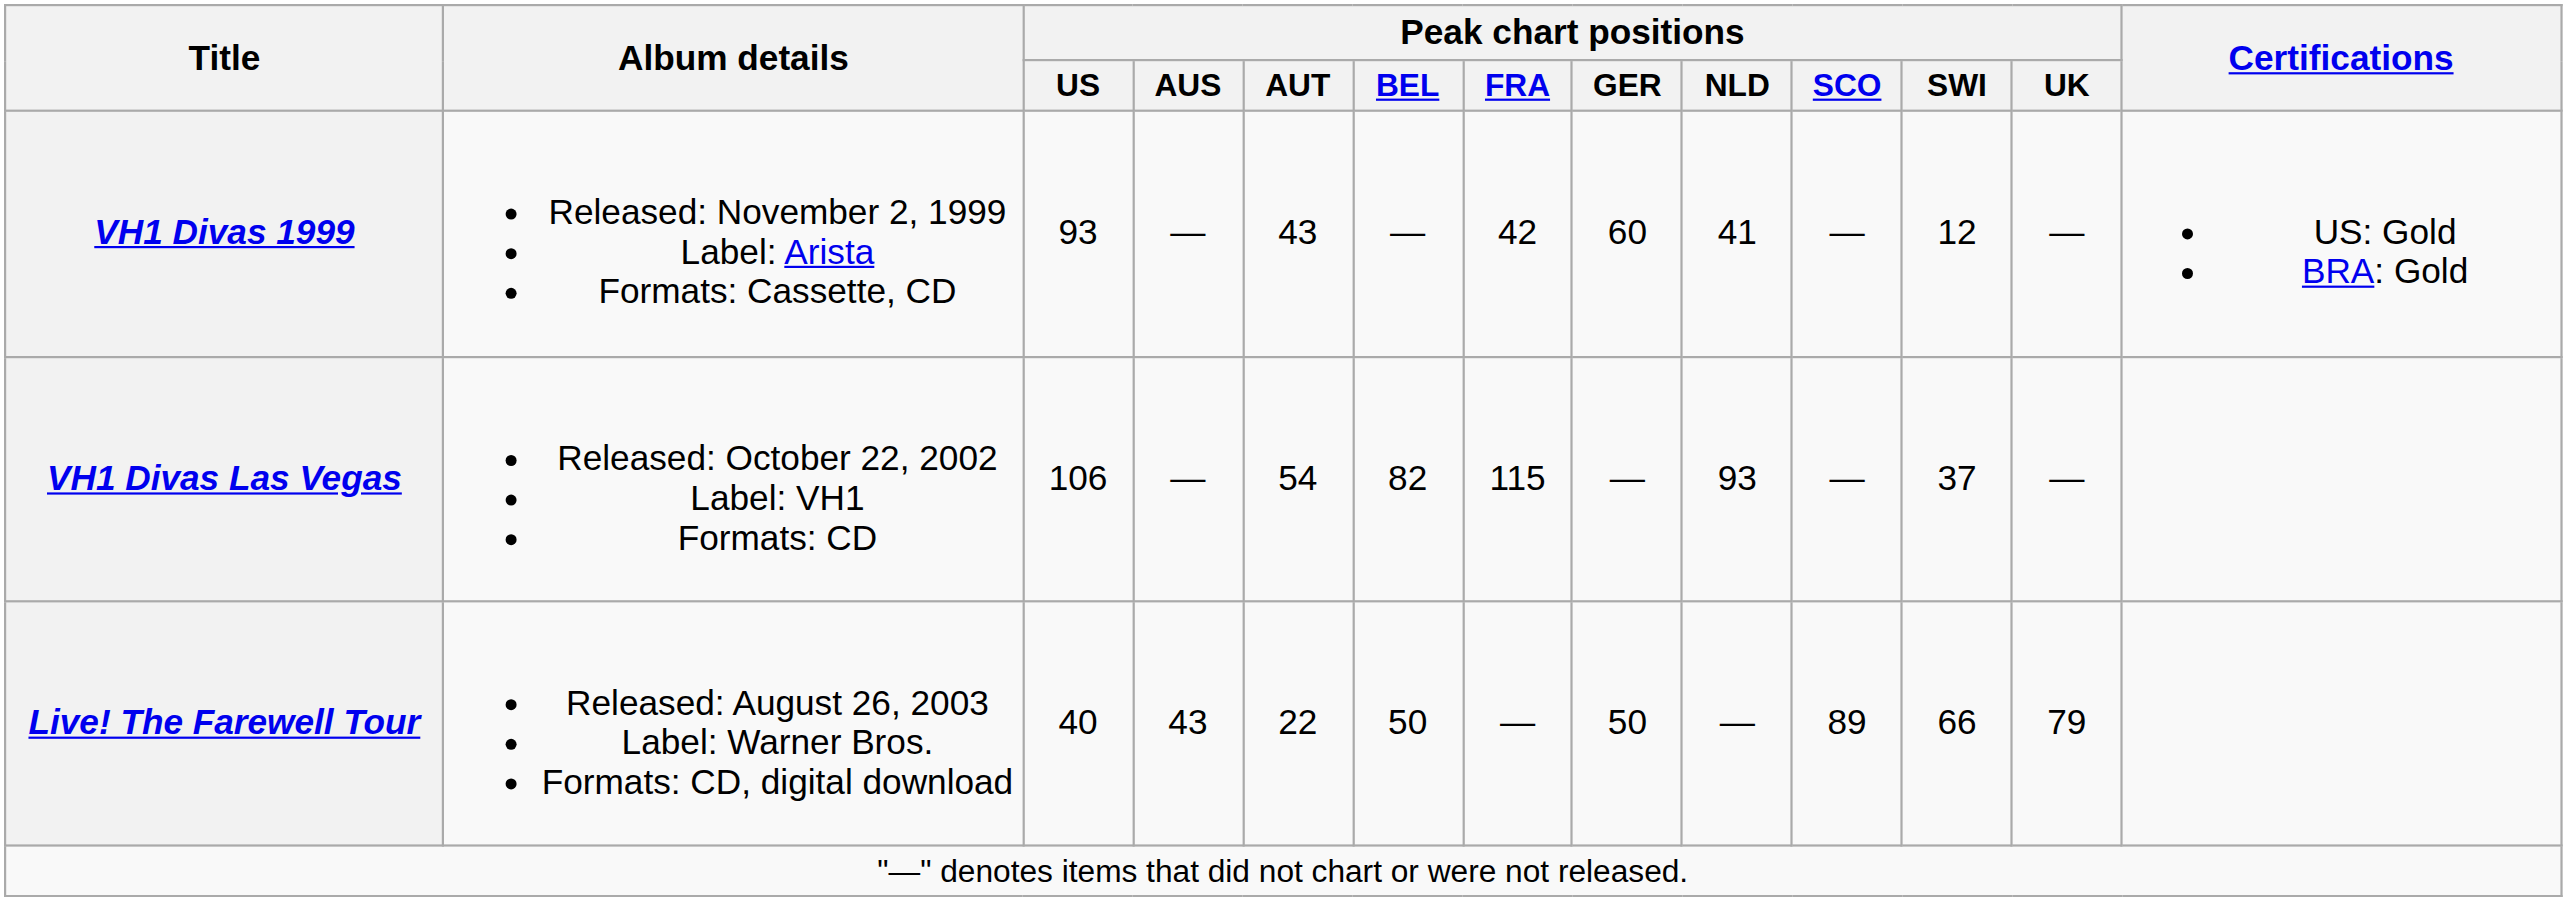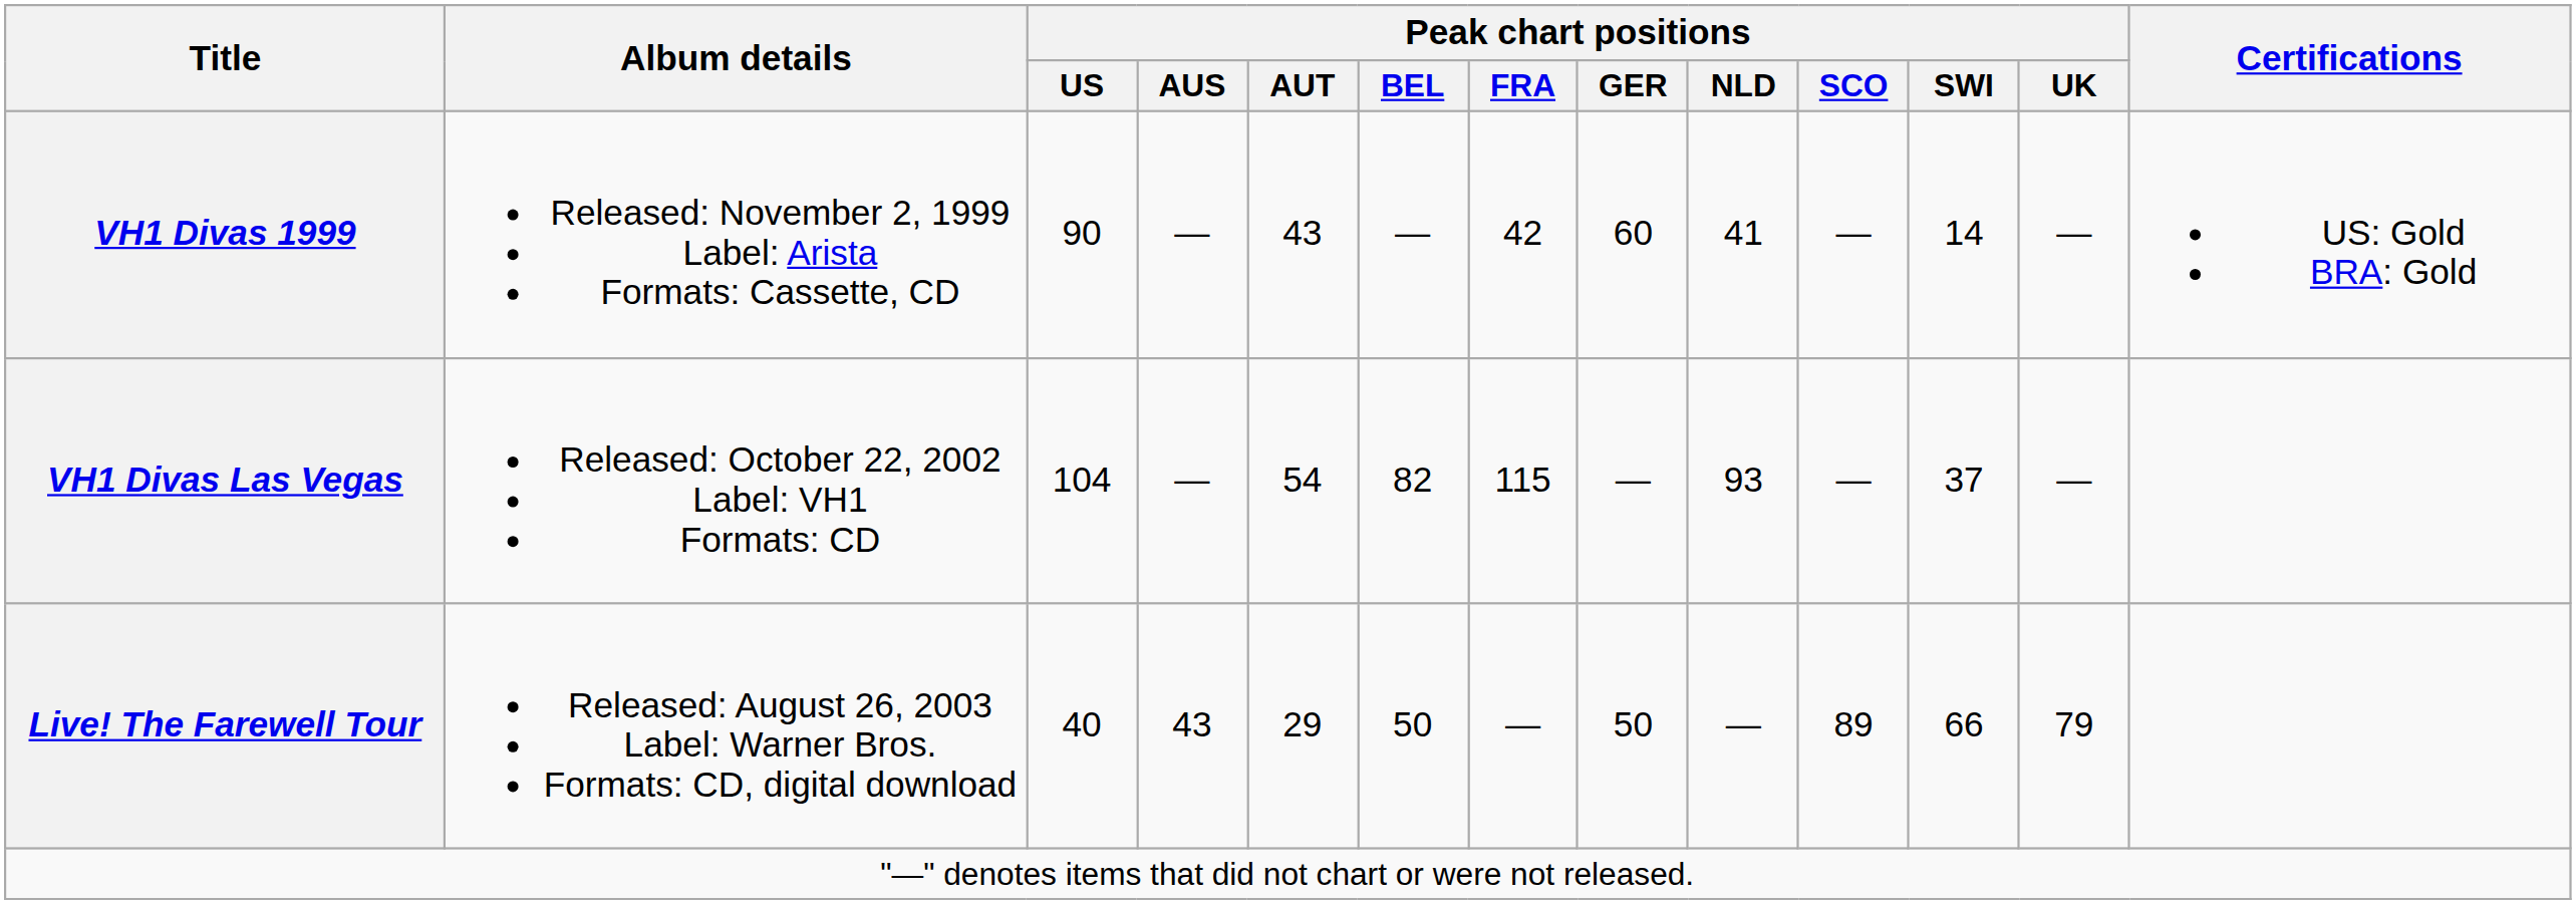VH1 Divas 1999 | Peak chart positions / US: 93 -> 90
VH1 Divas 1999 | Peak chart positions / SWI: 12 -> 14
VH1 Divas Las Vegas | Peak chart positions / US: 106 -> 104
Live! The Farewell Tour | Peak chart positions / AUT: 22 -> 29
